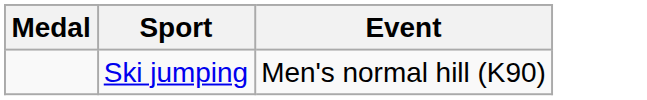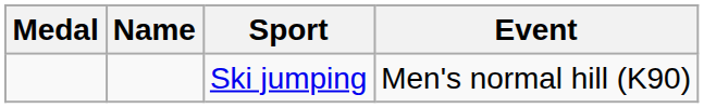+ column: Name
